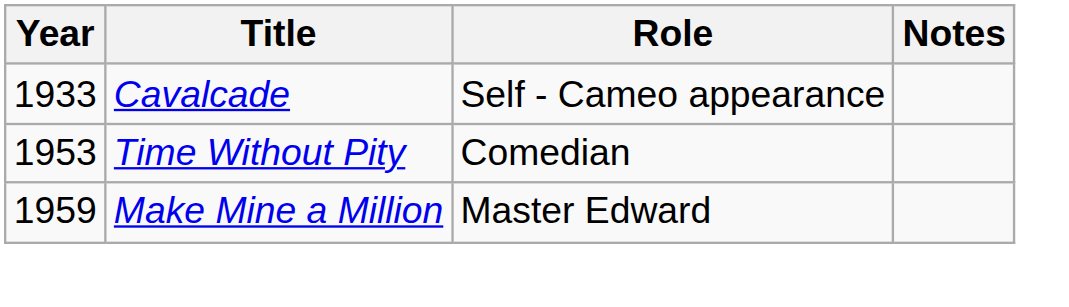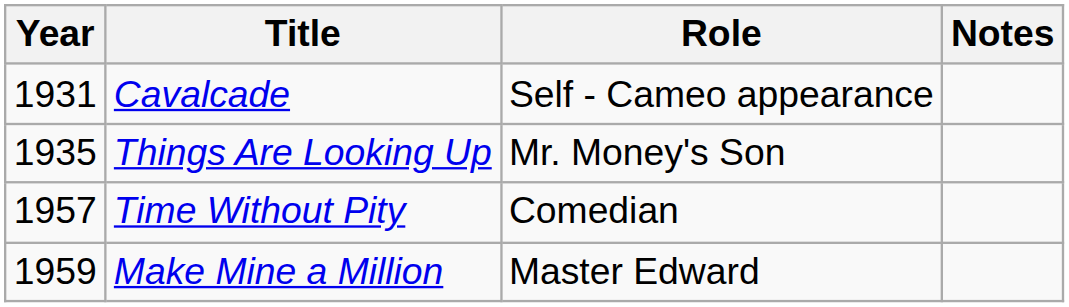Cavalcade | Year: 1933 -> 1931
+ row: 1935 | Things Are Looking Up | Mr. Money's Son
Time Without Pity | Year: 1953 -> 1957
